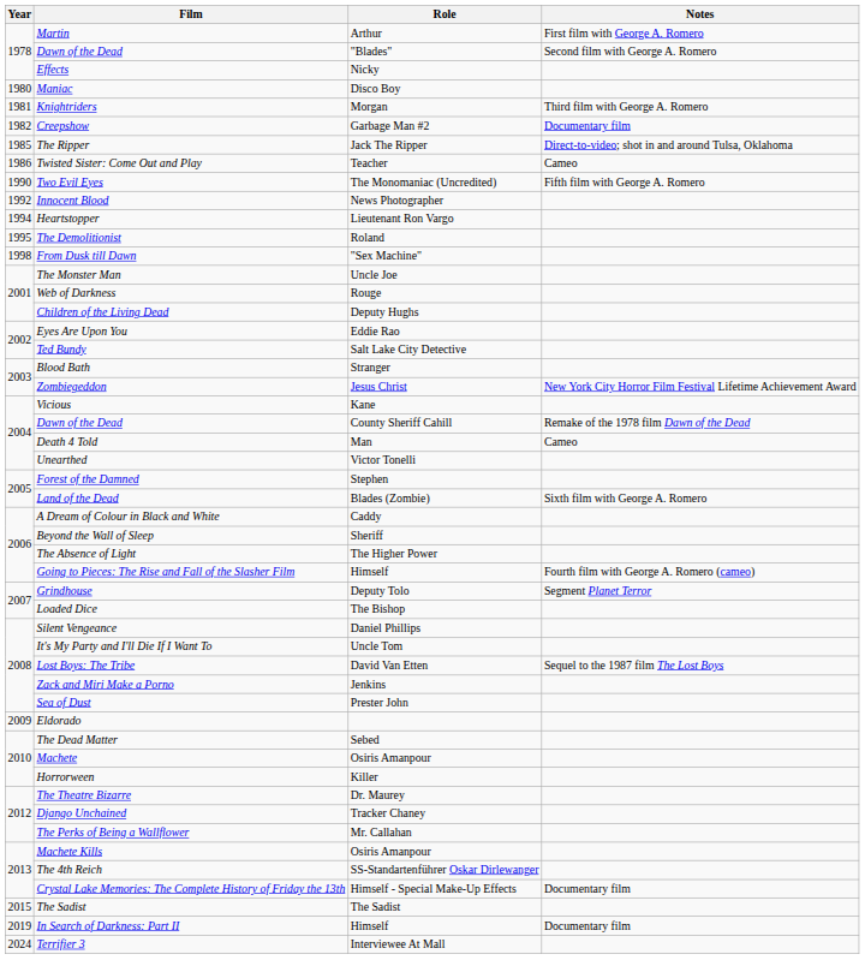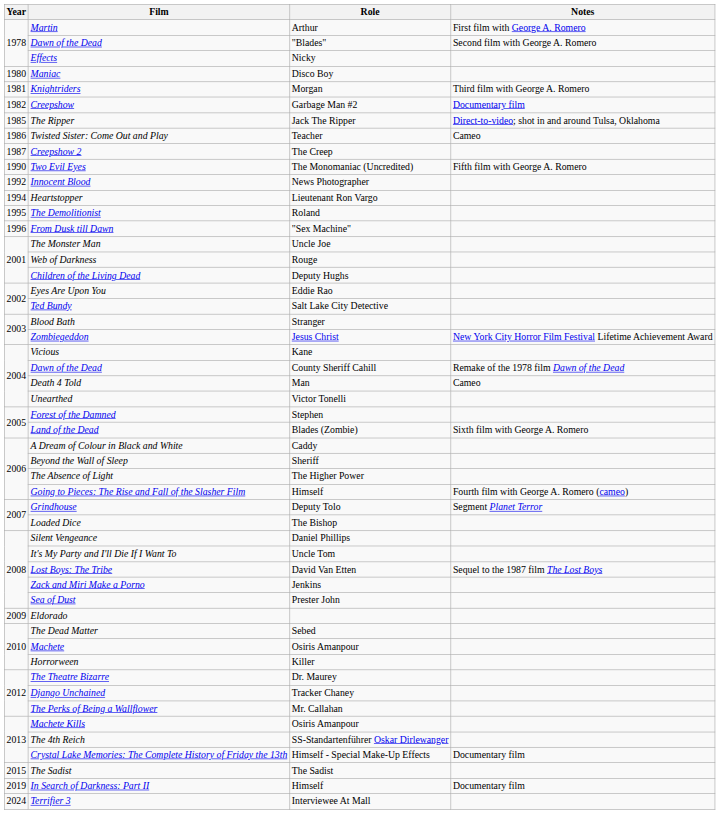+ row: 1987 | Creepshow 2 | The Creep
From Dusk till Dawn | Year: 1998 -> 1996
